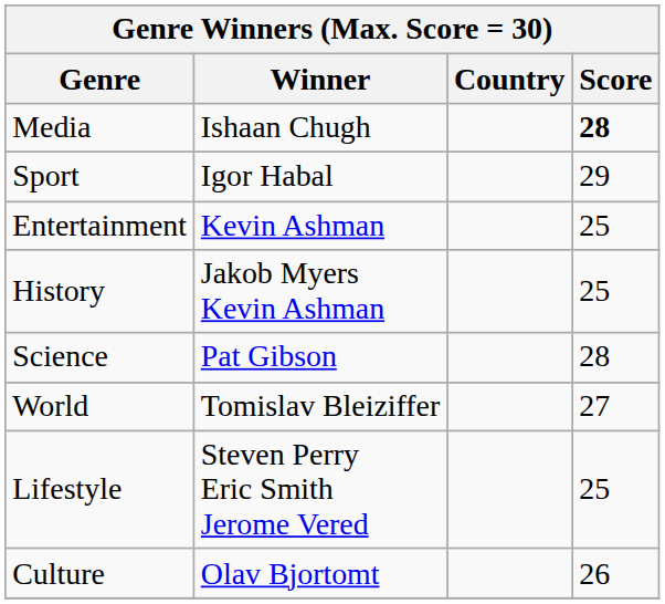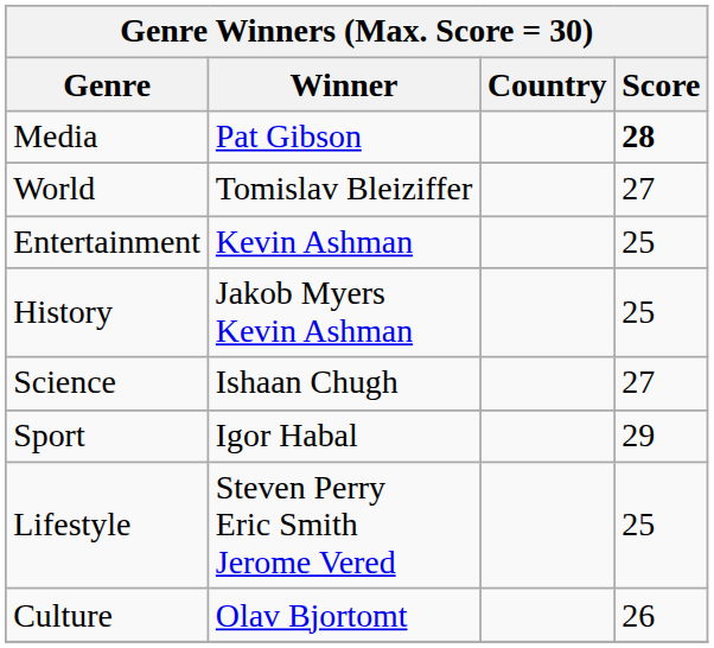Media | Winner: Ishaan Chugh -> Pat Gibson
rows swapped: World <-> Sport
Science | Winner: Pat Gibson -> Ishaan Chugh
Science | Score: 28 -> 27
